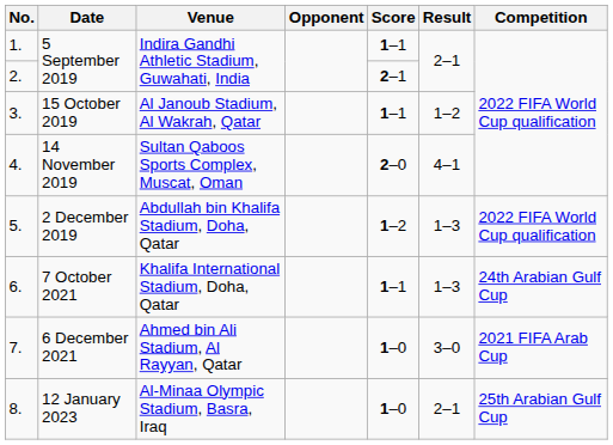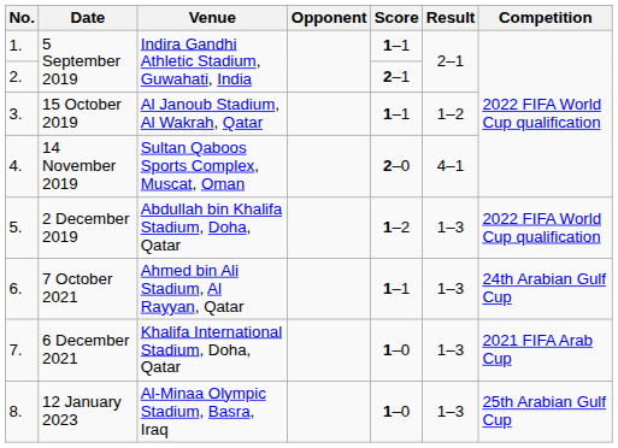6. | Venue: Khalifa International Stadium, Doha, Qatar -> Ahmed bin Ali Stadium, Al Rayyan, Qatar
7. | Venue: Ahmed bin Ali Stadium, Al Rayyan, Qatar -> Khalifa International Stadium, Doha, Qatar
7. | Result: 3–0 -> 1–3
8. | Result: 2–1 -> 1–3
